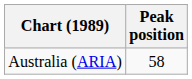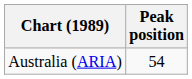Australia (ARIA) | Peak position: 58 -> 54
